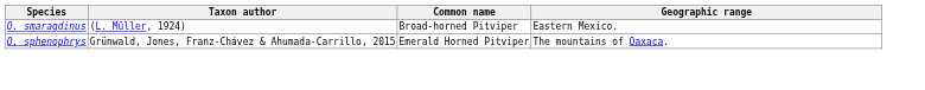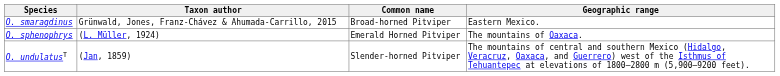O. smaragdinus | Taxon author: (L. Müller, 1924) -> Grünwald, Jones, Franz-Chávez & Ahumada-Carrillo, 2015
O. sphenophrys | Taxon author: Grünwald, Jones, Franz-Chávez & Ahumada-Carrillo, 2015 -> (L. Müller, 1924)
+ row: O. undulatusT | (Jan, 1859) | Slender-horned Pitviper | The mountains of central and southern Mexico (Hidalgo, Veracruz, Oaxaca, and Guerrero) west of the Isthmus of Tehuantepec at elevations of 1800–2800 m (5,900–9200 feet).
